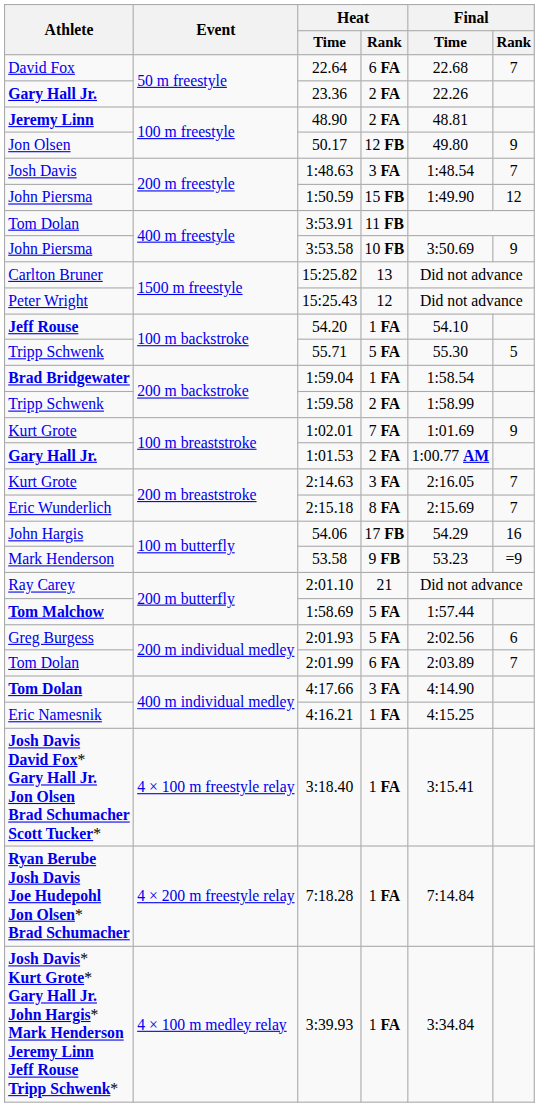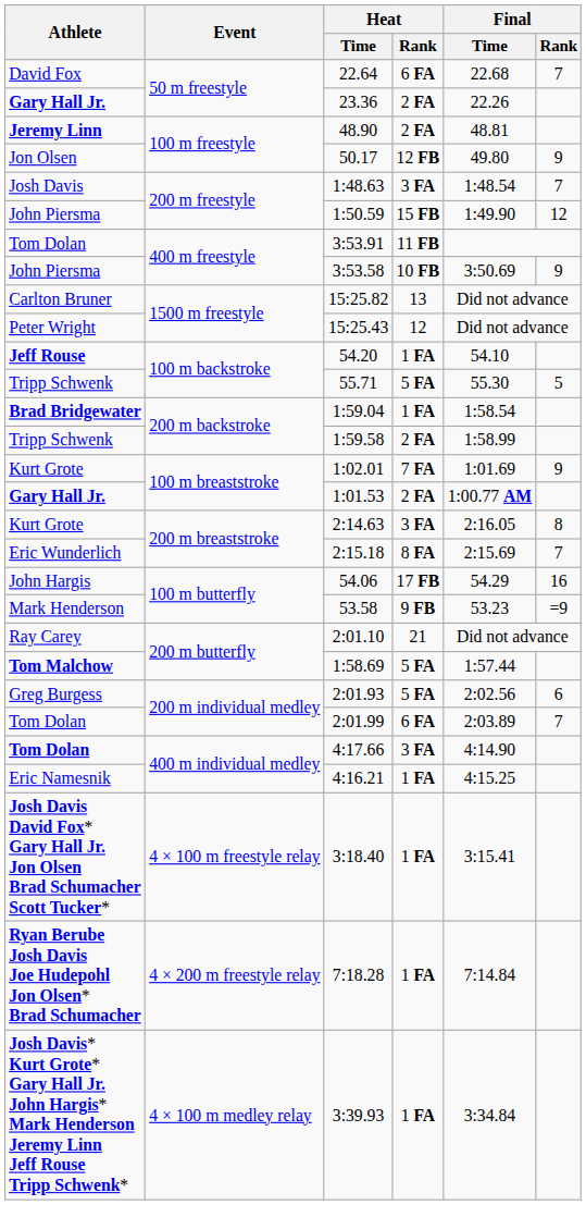2:14.63 | Final / Rank: 7 -> 8
